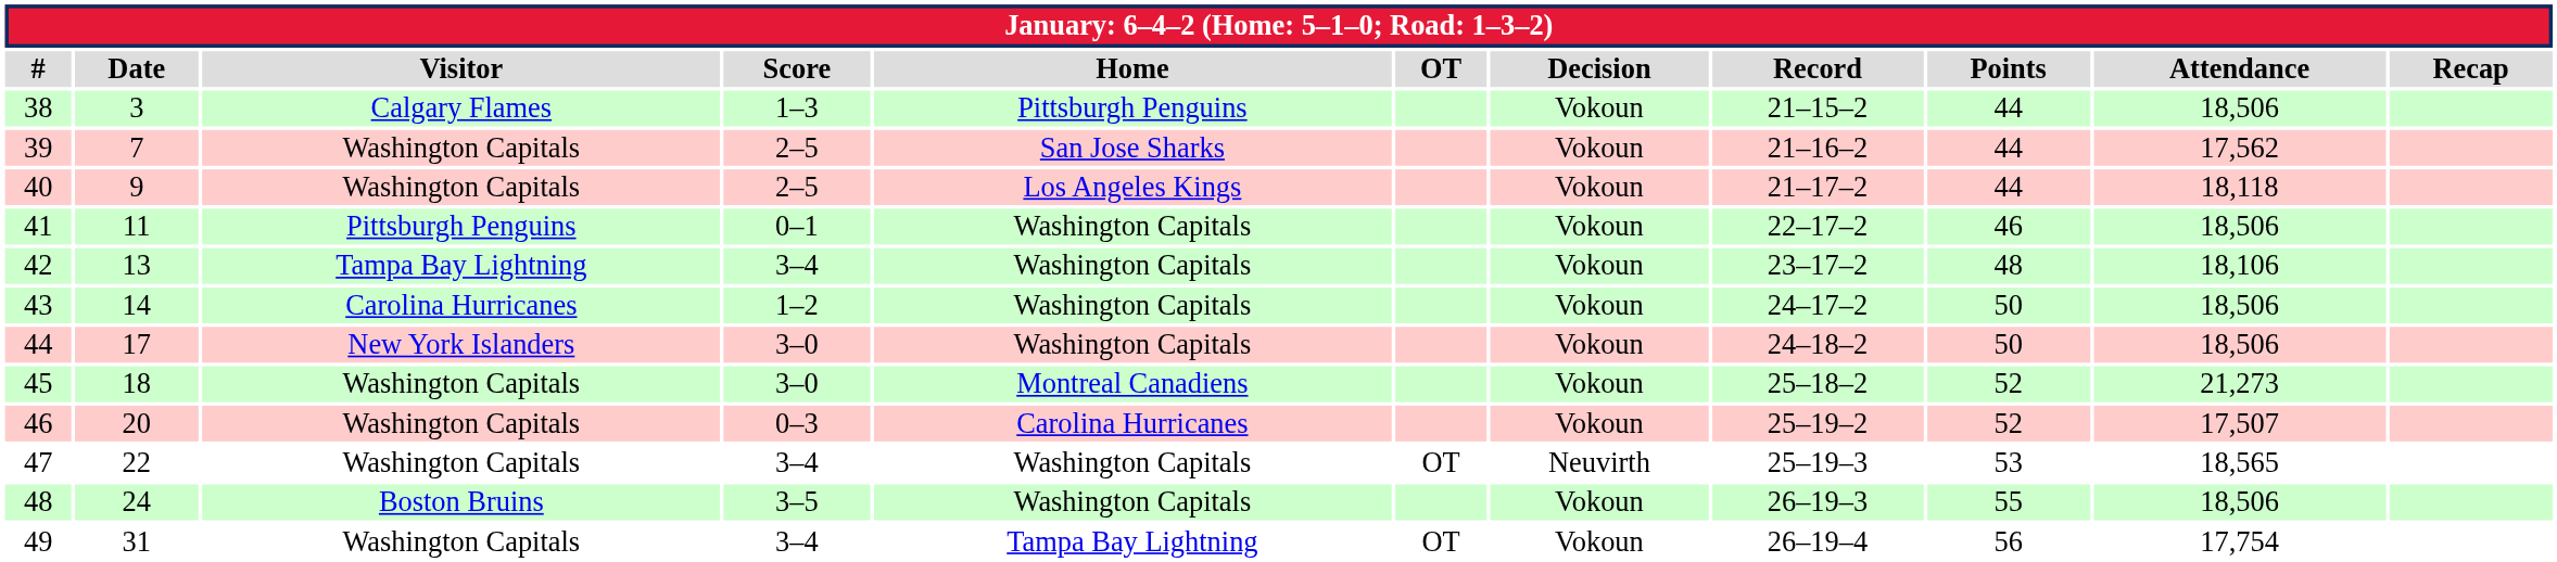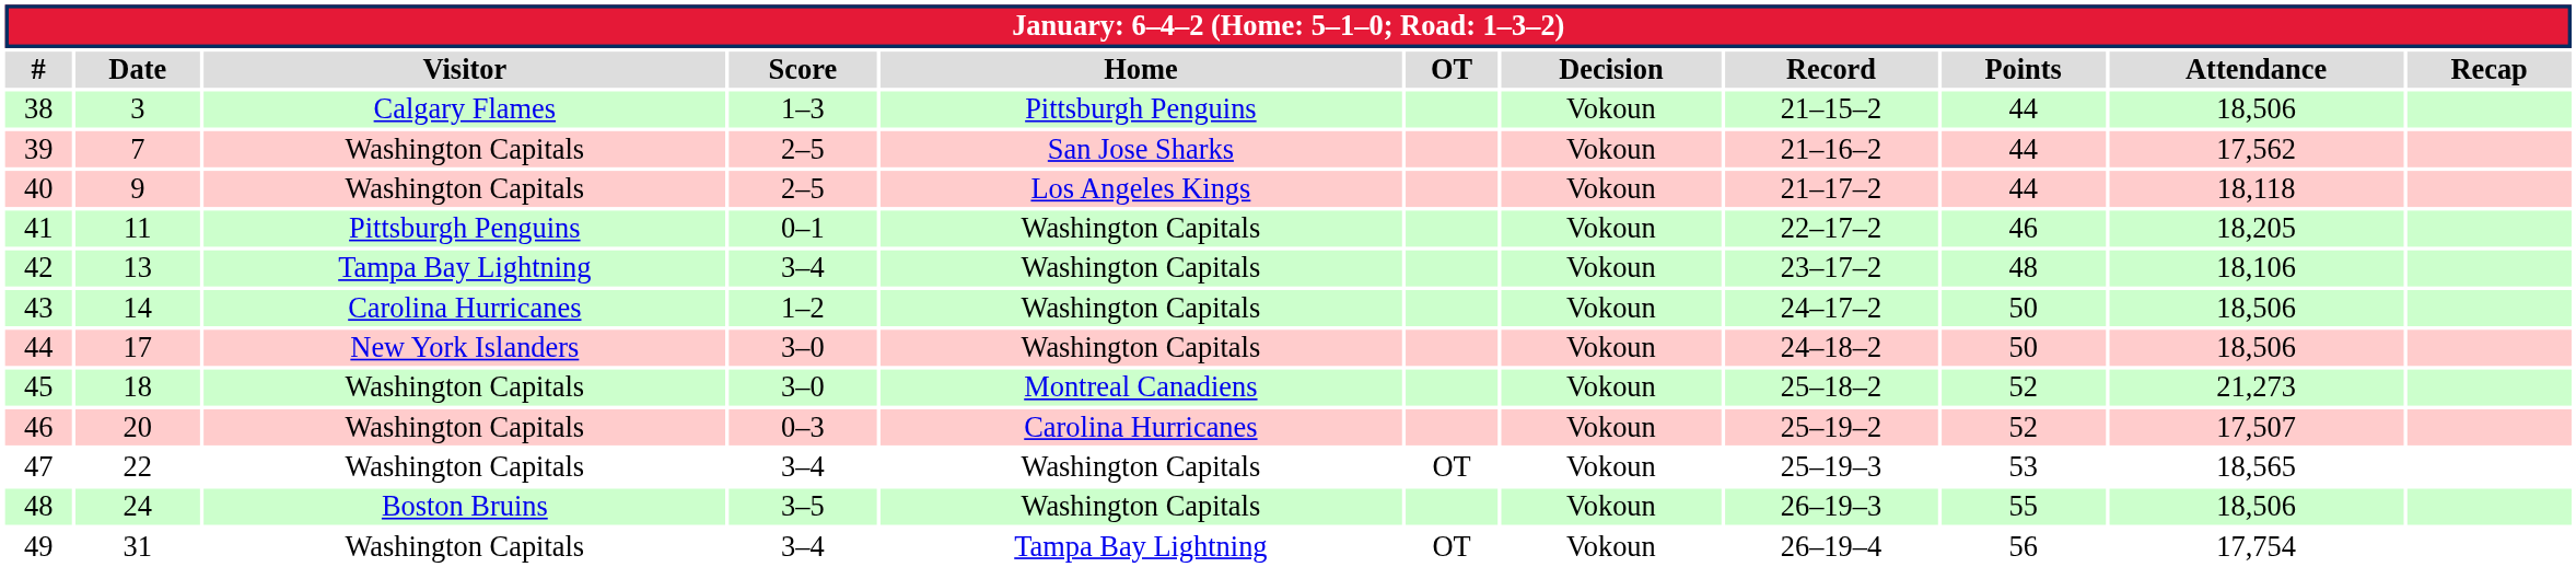41 | Attendance: 18,506 -> 18,205
47 | Decision: Neuvirth -> Vokoun
